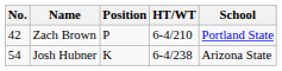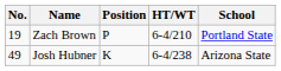Zach Brown | No.: 42 -> 19
Josh Hubner | No.: 54 -> 49
